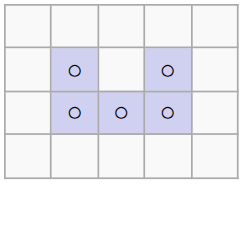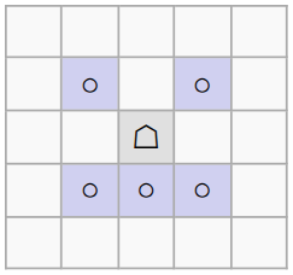+ row: ☖
